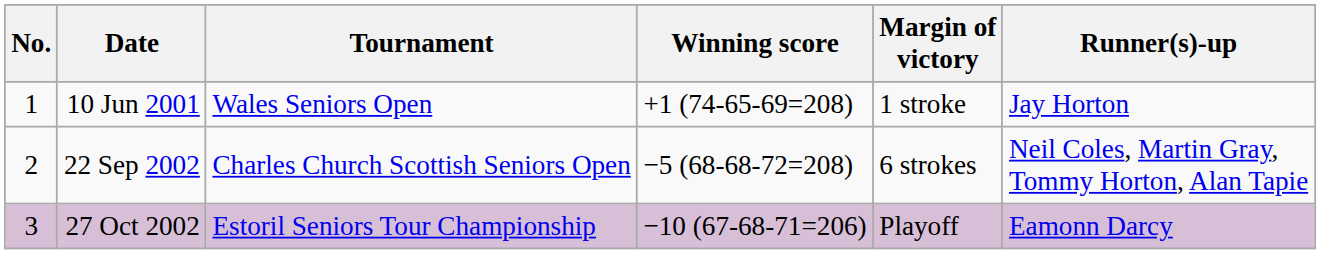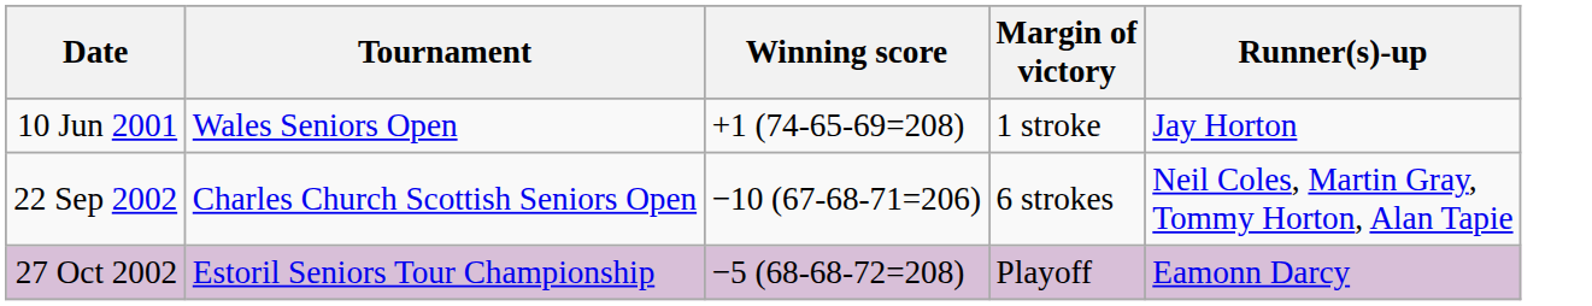- column: No. | 1 | 2 | 3
22 Sep 2002 | Winning score: −5 (68-68-72=208) -> −10 (67-68-71=206)
27 Oct 2002 | Winning score: −10 (67-68-71=206) -> −5 (68-68-72=208)
